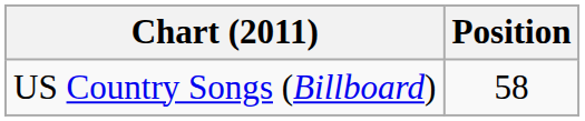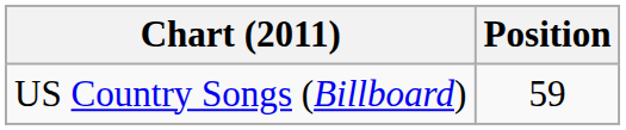US Country Songs (Billboard) | Position: 58 -> 59
